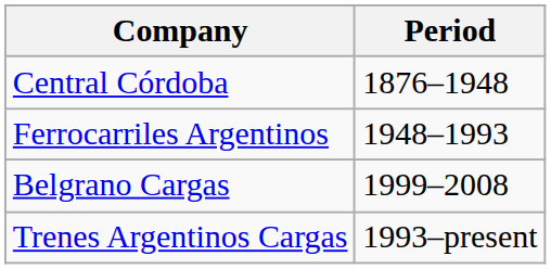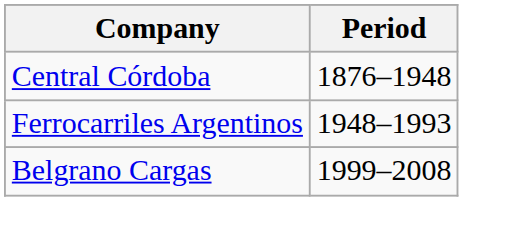- row: Trenes Argentinos Cargas | 1993–present
